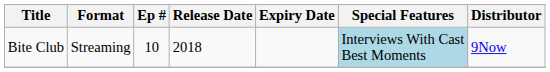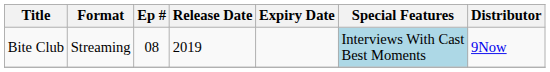Bite Club | Ep #: 10 -> 08
Bite Club | Release Date: 2018 -> 2019
